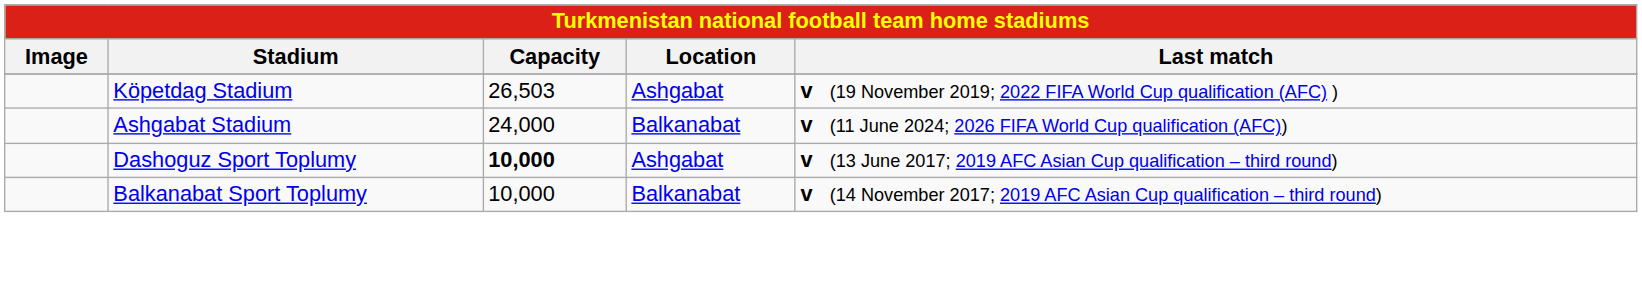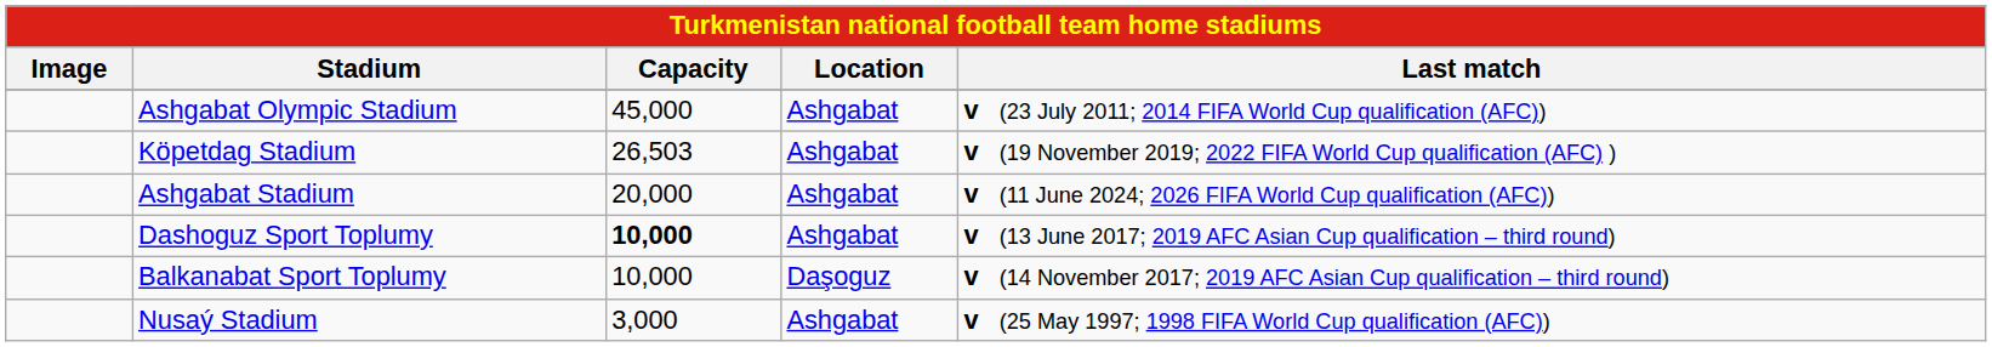+ row: Ashgabat Olympic Stadium | 45,000 | Ashgabat | v (23 July 2011; 2014 FIFA World Cup qualification (AFC))
Ashgabat Stadium | Capacity: 24,000 -> 20,000
Ashgabat Stadium | Location: Balkanabat -> Ashgabat
Balkanabat Sport Toplumy | Location: Balkanabat -> Daşoguz
+ row: Nusaý Stadium | 3,000 | Ashgabat | v (25 May 1997; 1998 FIFA World Cup qualification (AFC))
